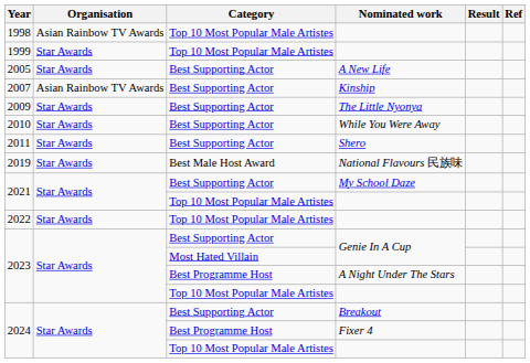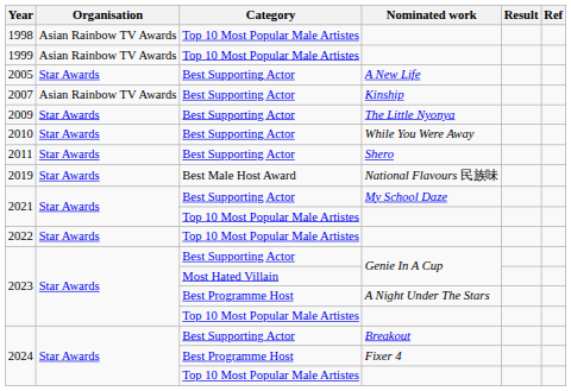1999 | Organisation: Star Awards -> Asian Rainbow TV Awards
